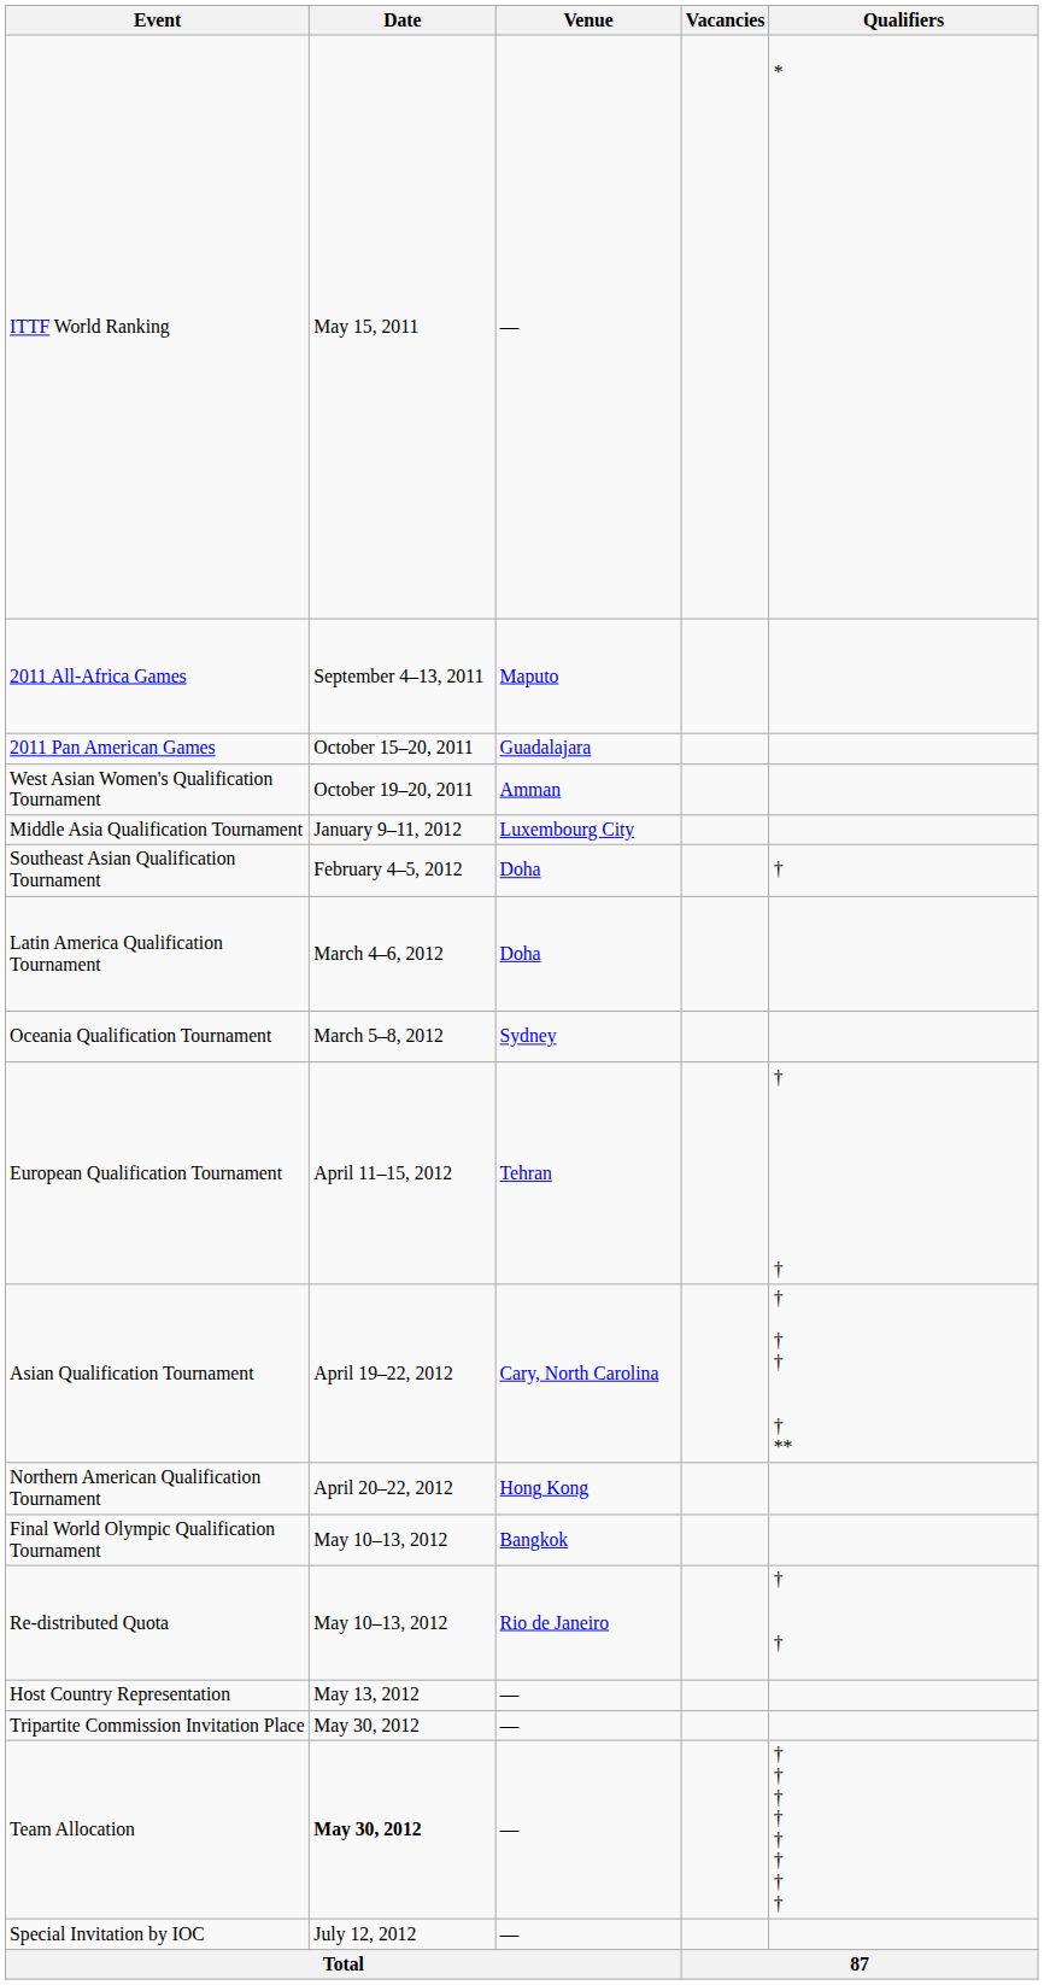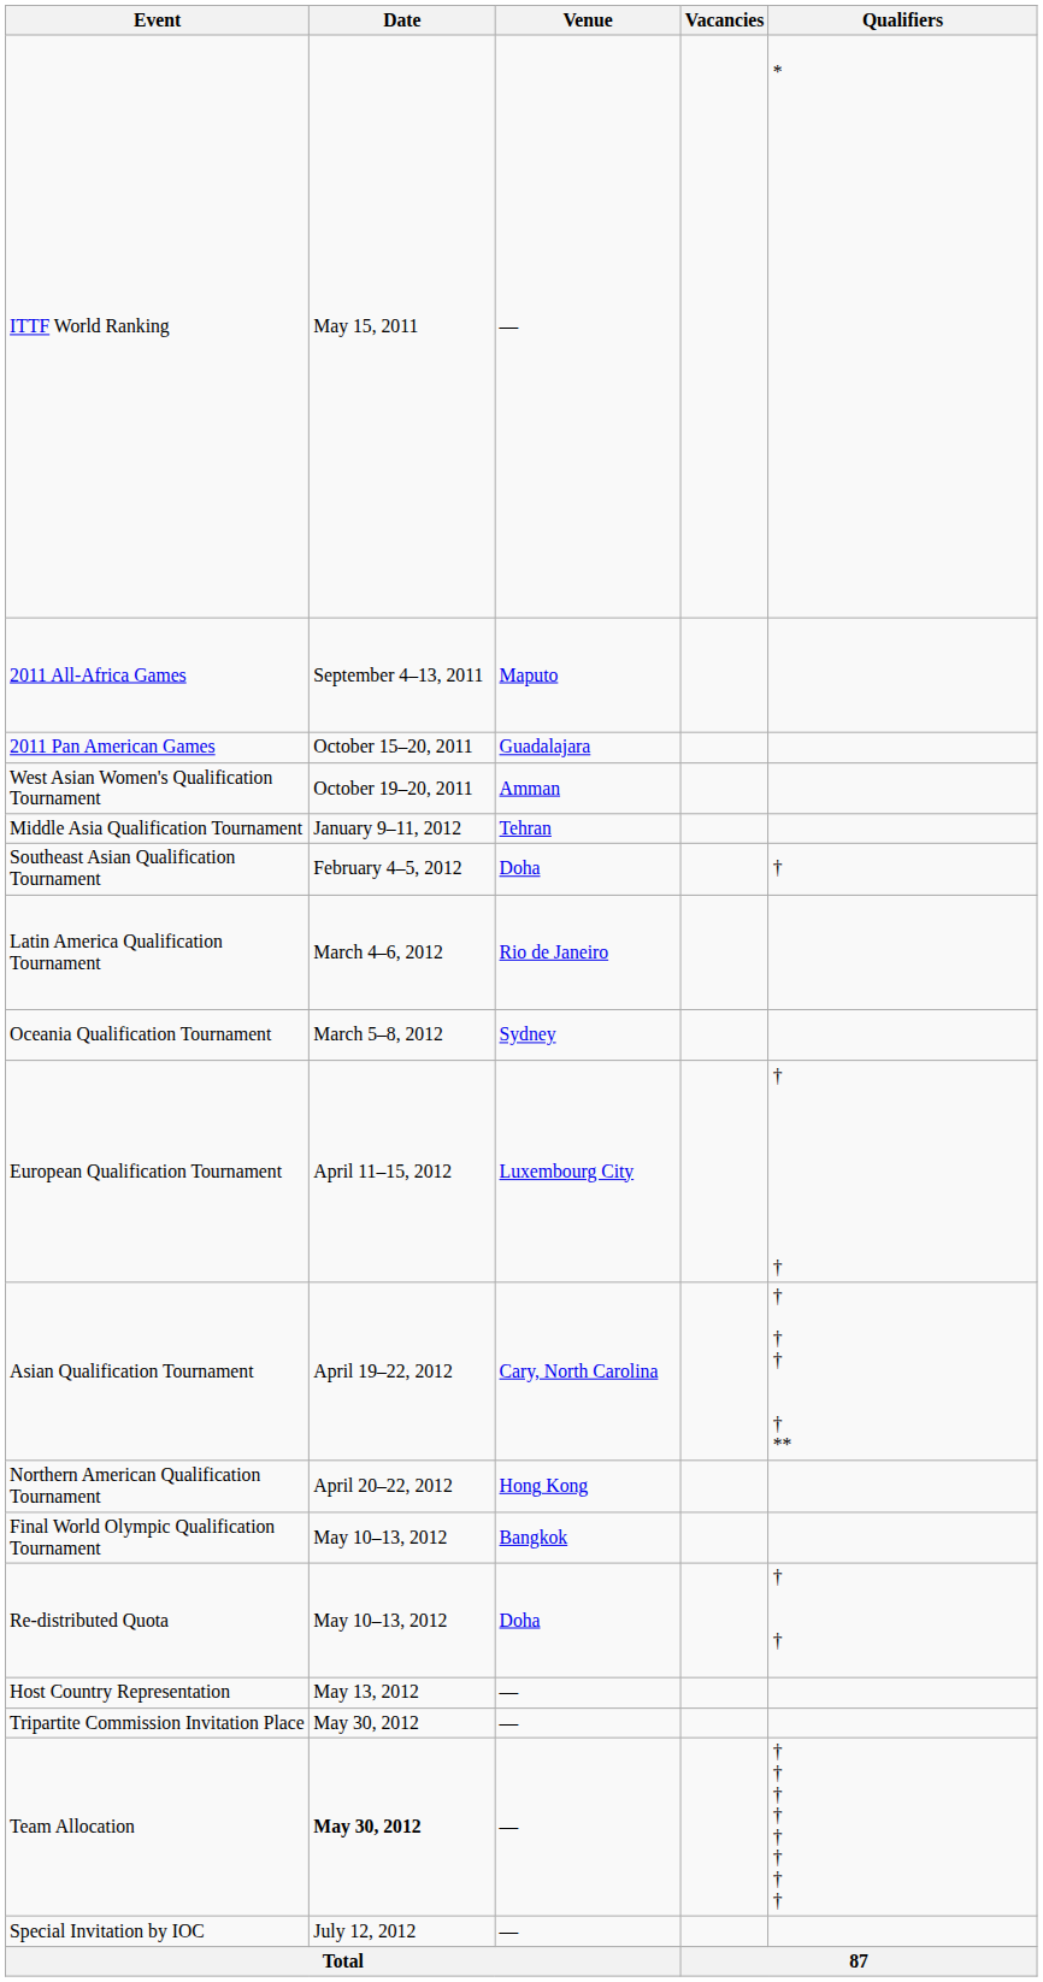Middle Asia Qualification Tournament | Venue: Luxembourg City -> Tehran
Latin America Qualification Tournament | Venue: Doha -> Rio de Janeiro
European Qualification Tournament | Venue: Tehran -> Luxembourg City
Re-distributed Quota | Venue: Rio de Janeiro -> Doha
